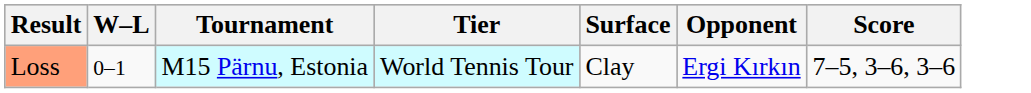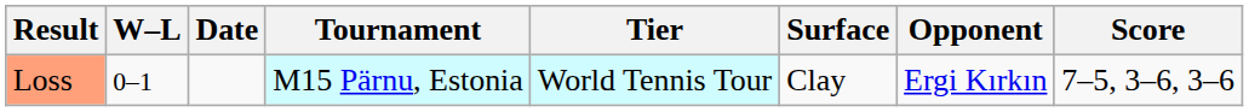+ column: Date
